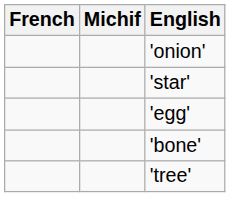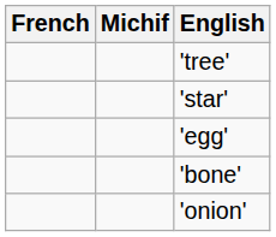rows swapped: 'tree' <-> 'onion'
